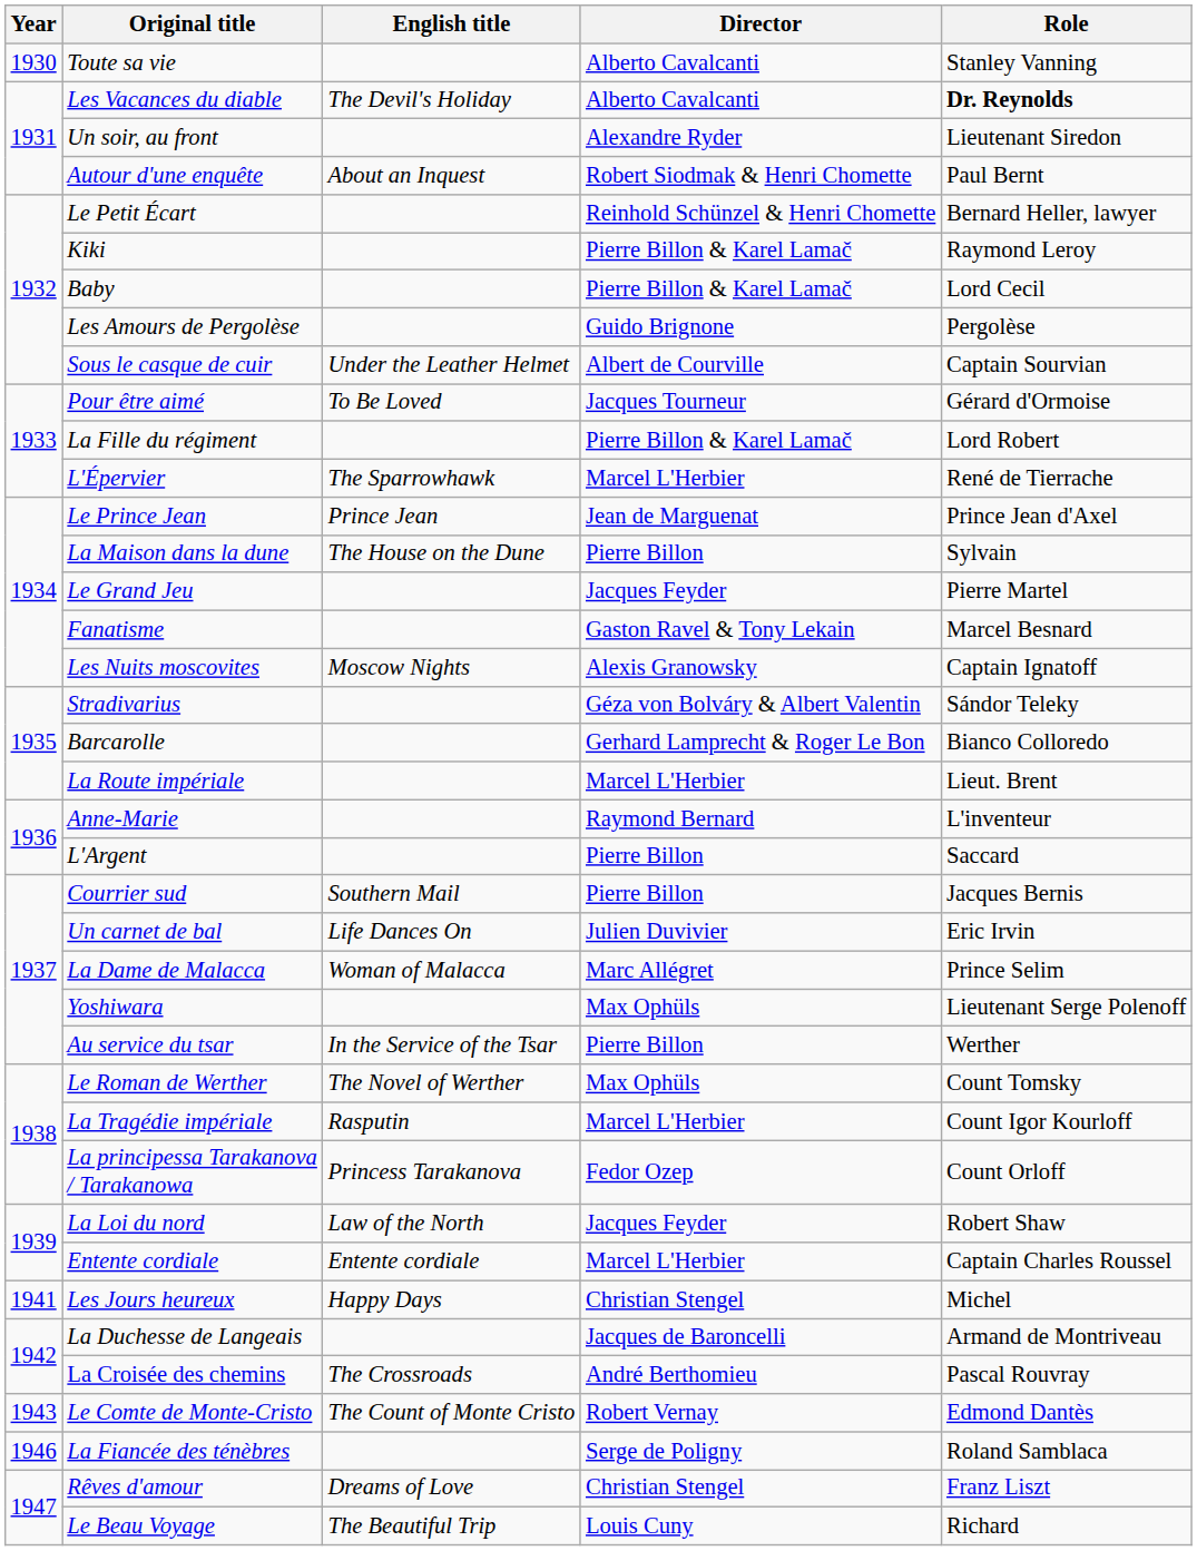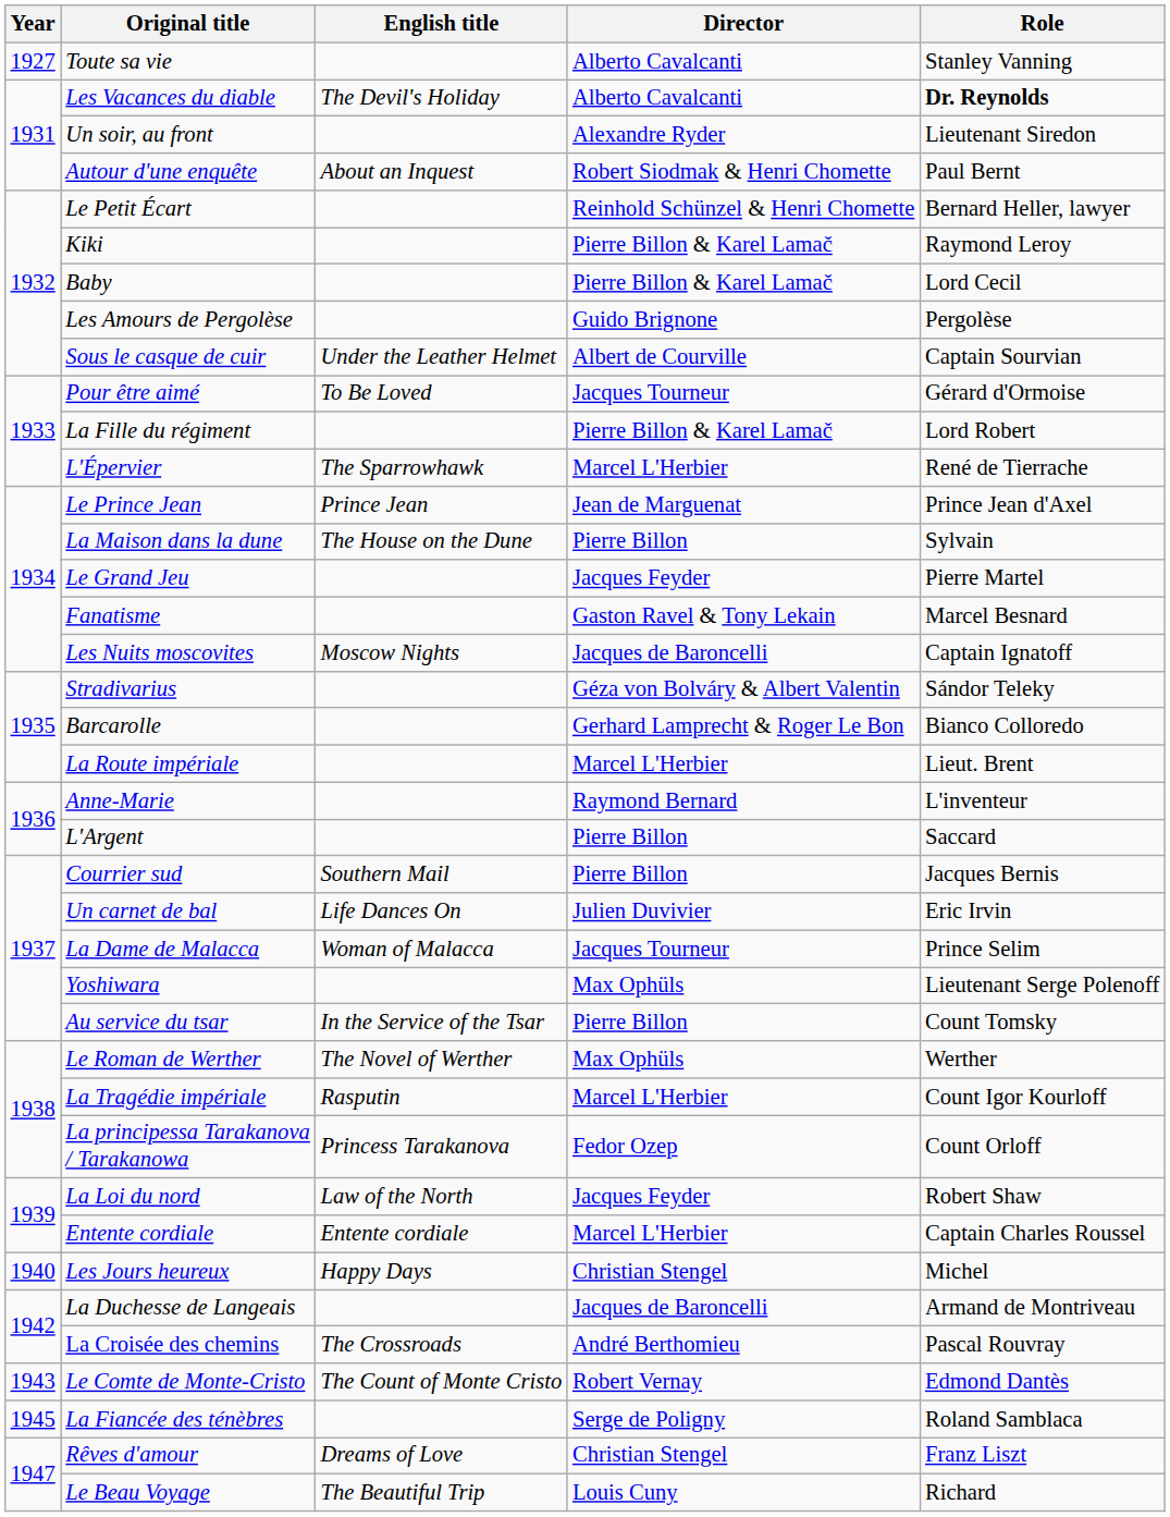Toute sa vie | Year: 1930 -> 1927
Les Nuits moscovites | Director: Alexis Granowsky -> Jacques de Baroncelli
La Dame de Malacca | Director: Marc Allégret -> Jacques Tourneur
Au service du tsar | Role: Werther -> Count Tomsky
Le Roman de Werther | Role: Count Tomsky -> Werther
Les Jours heureux | Year: 1941 -> 1940
La Fiancée des ténèbres | Year: 1946 -> 1945
